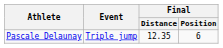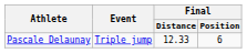Pascale Delaunay | Final / Distance: 12.35 -> 12.33
